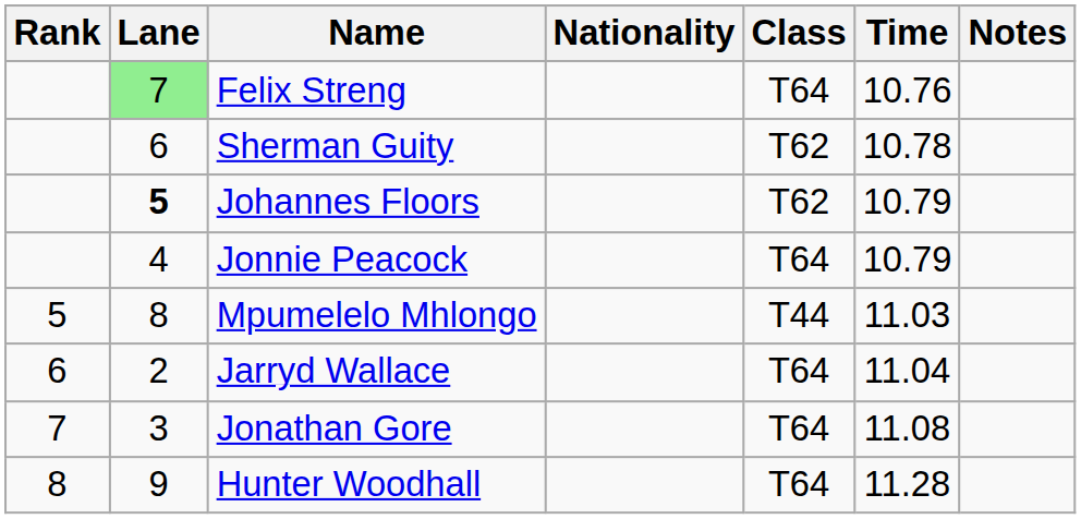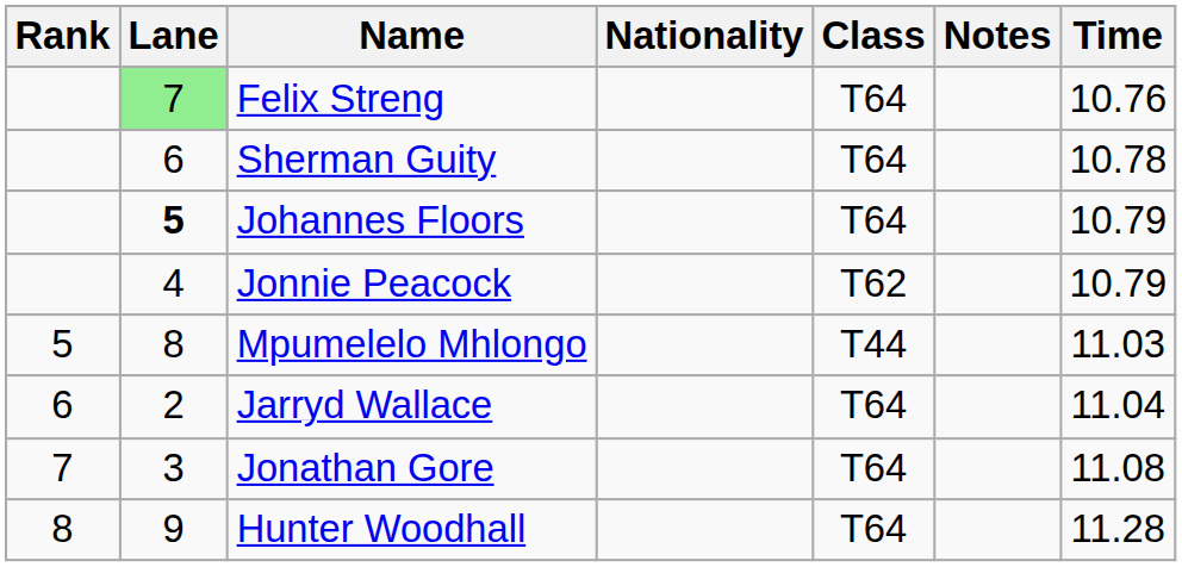columns swapped: Time <-> Notes
Sherman Guity | Class: T62 -> T64
Johannes Floors | Class: T62 -> T64
Jonnie Peacock | Class: T64 -> T62
